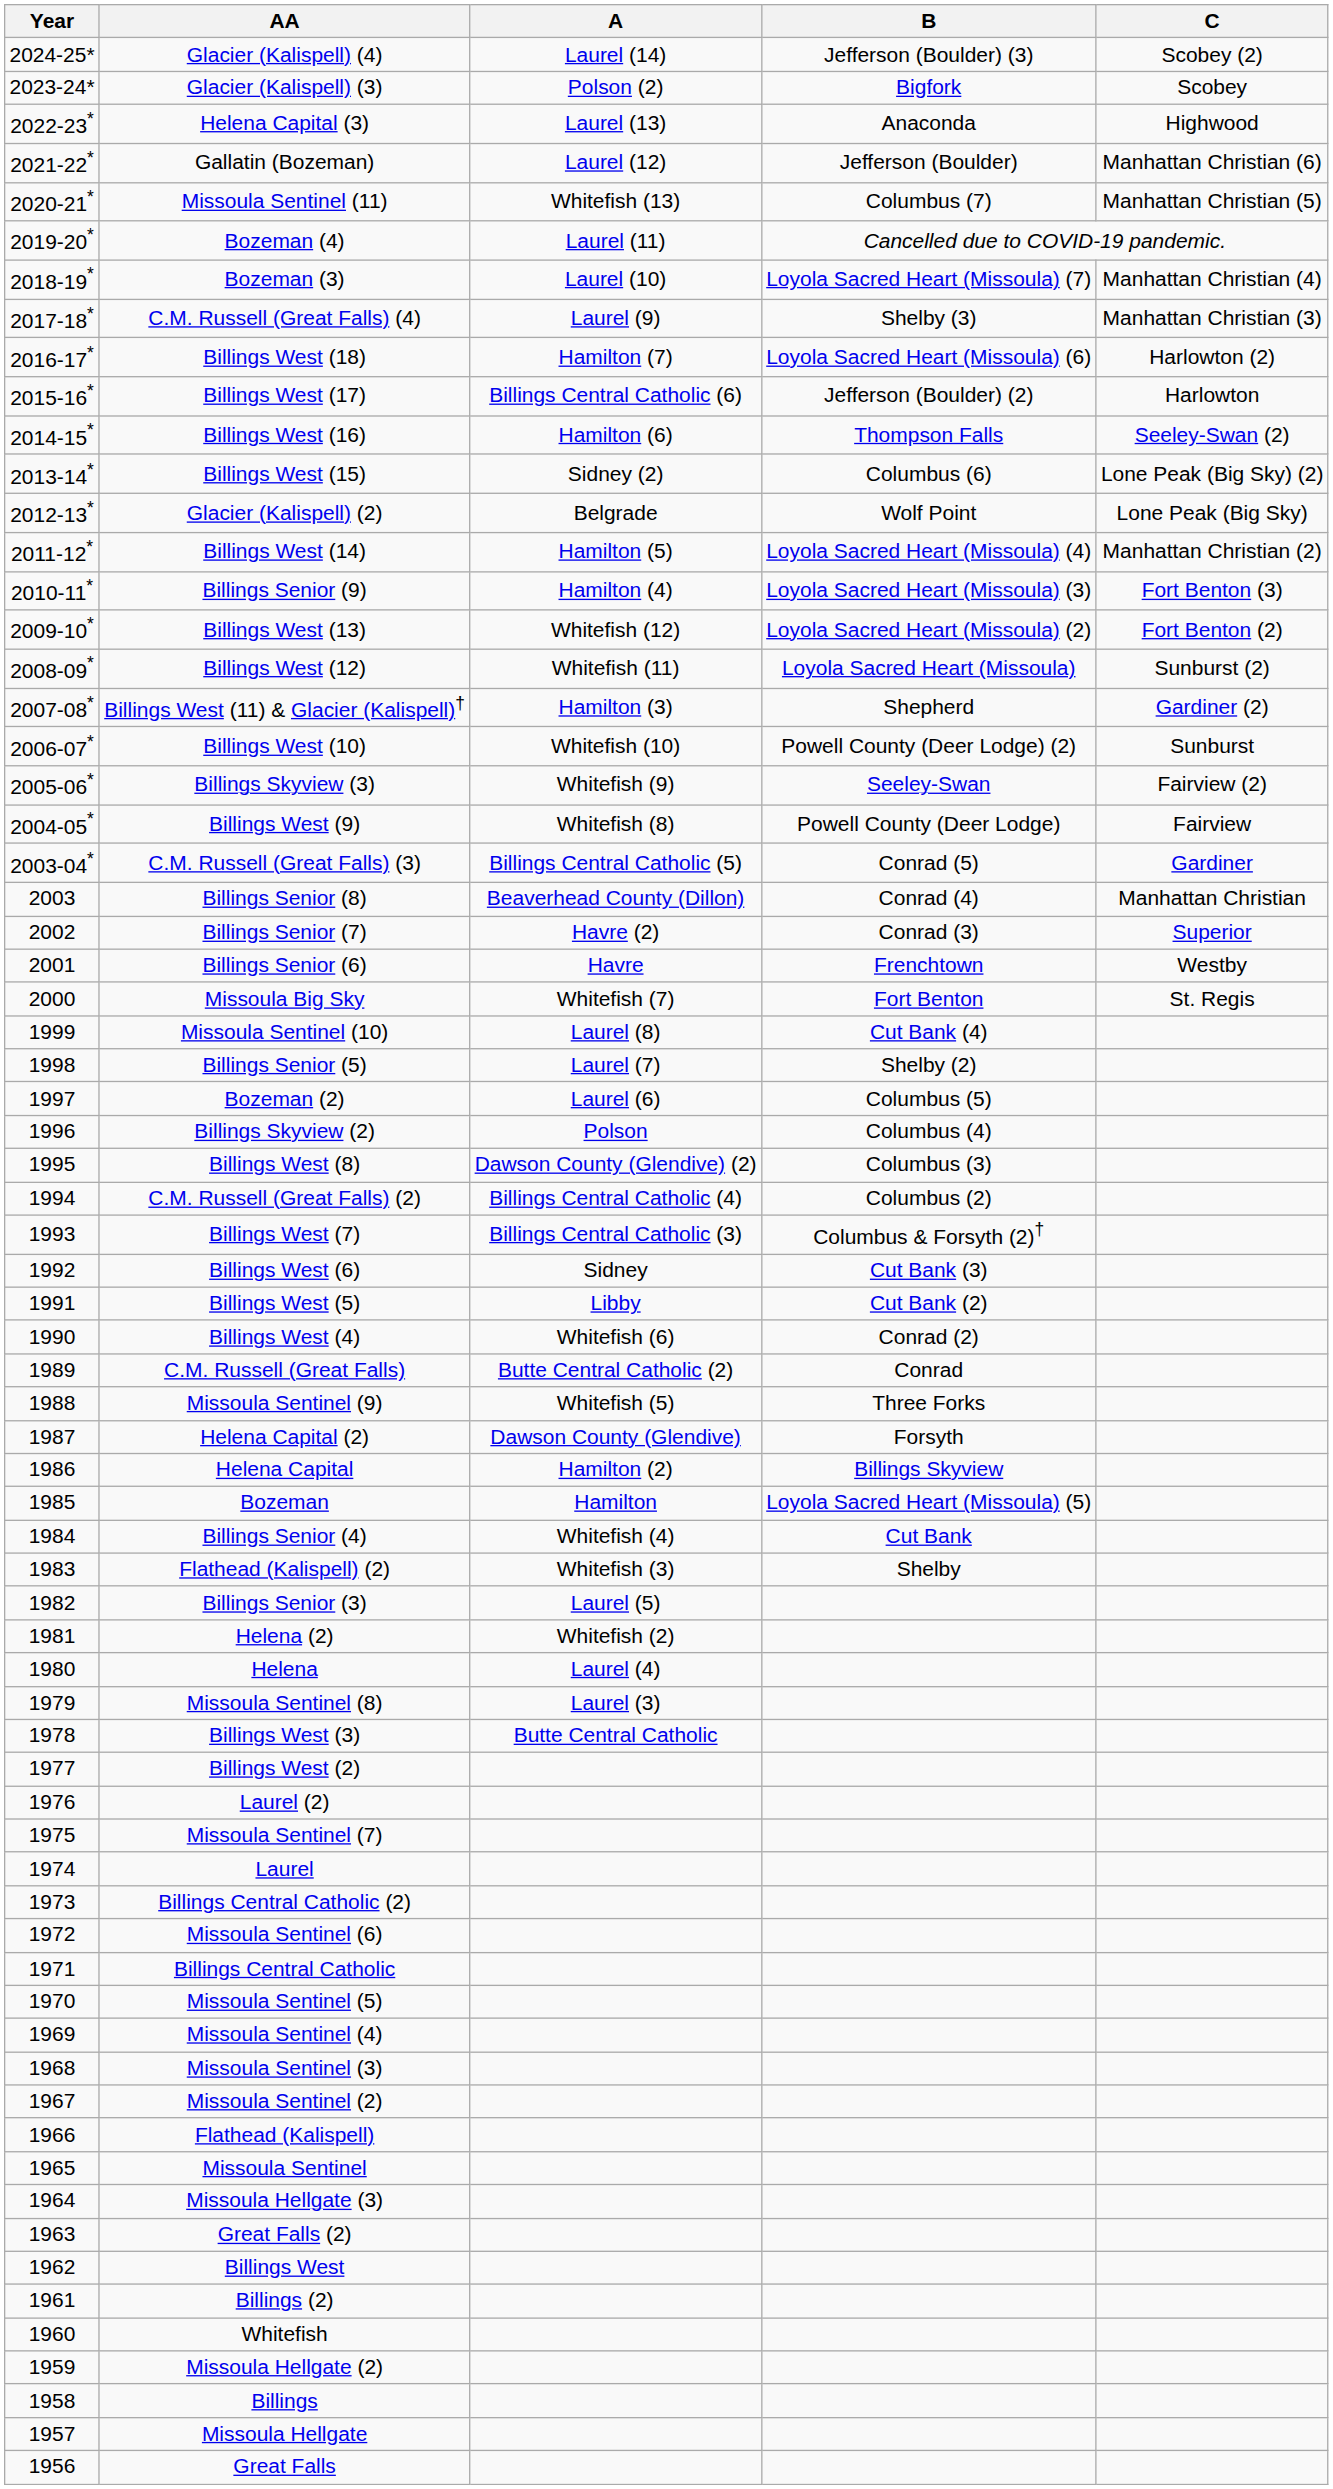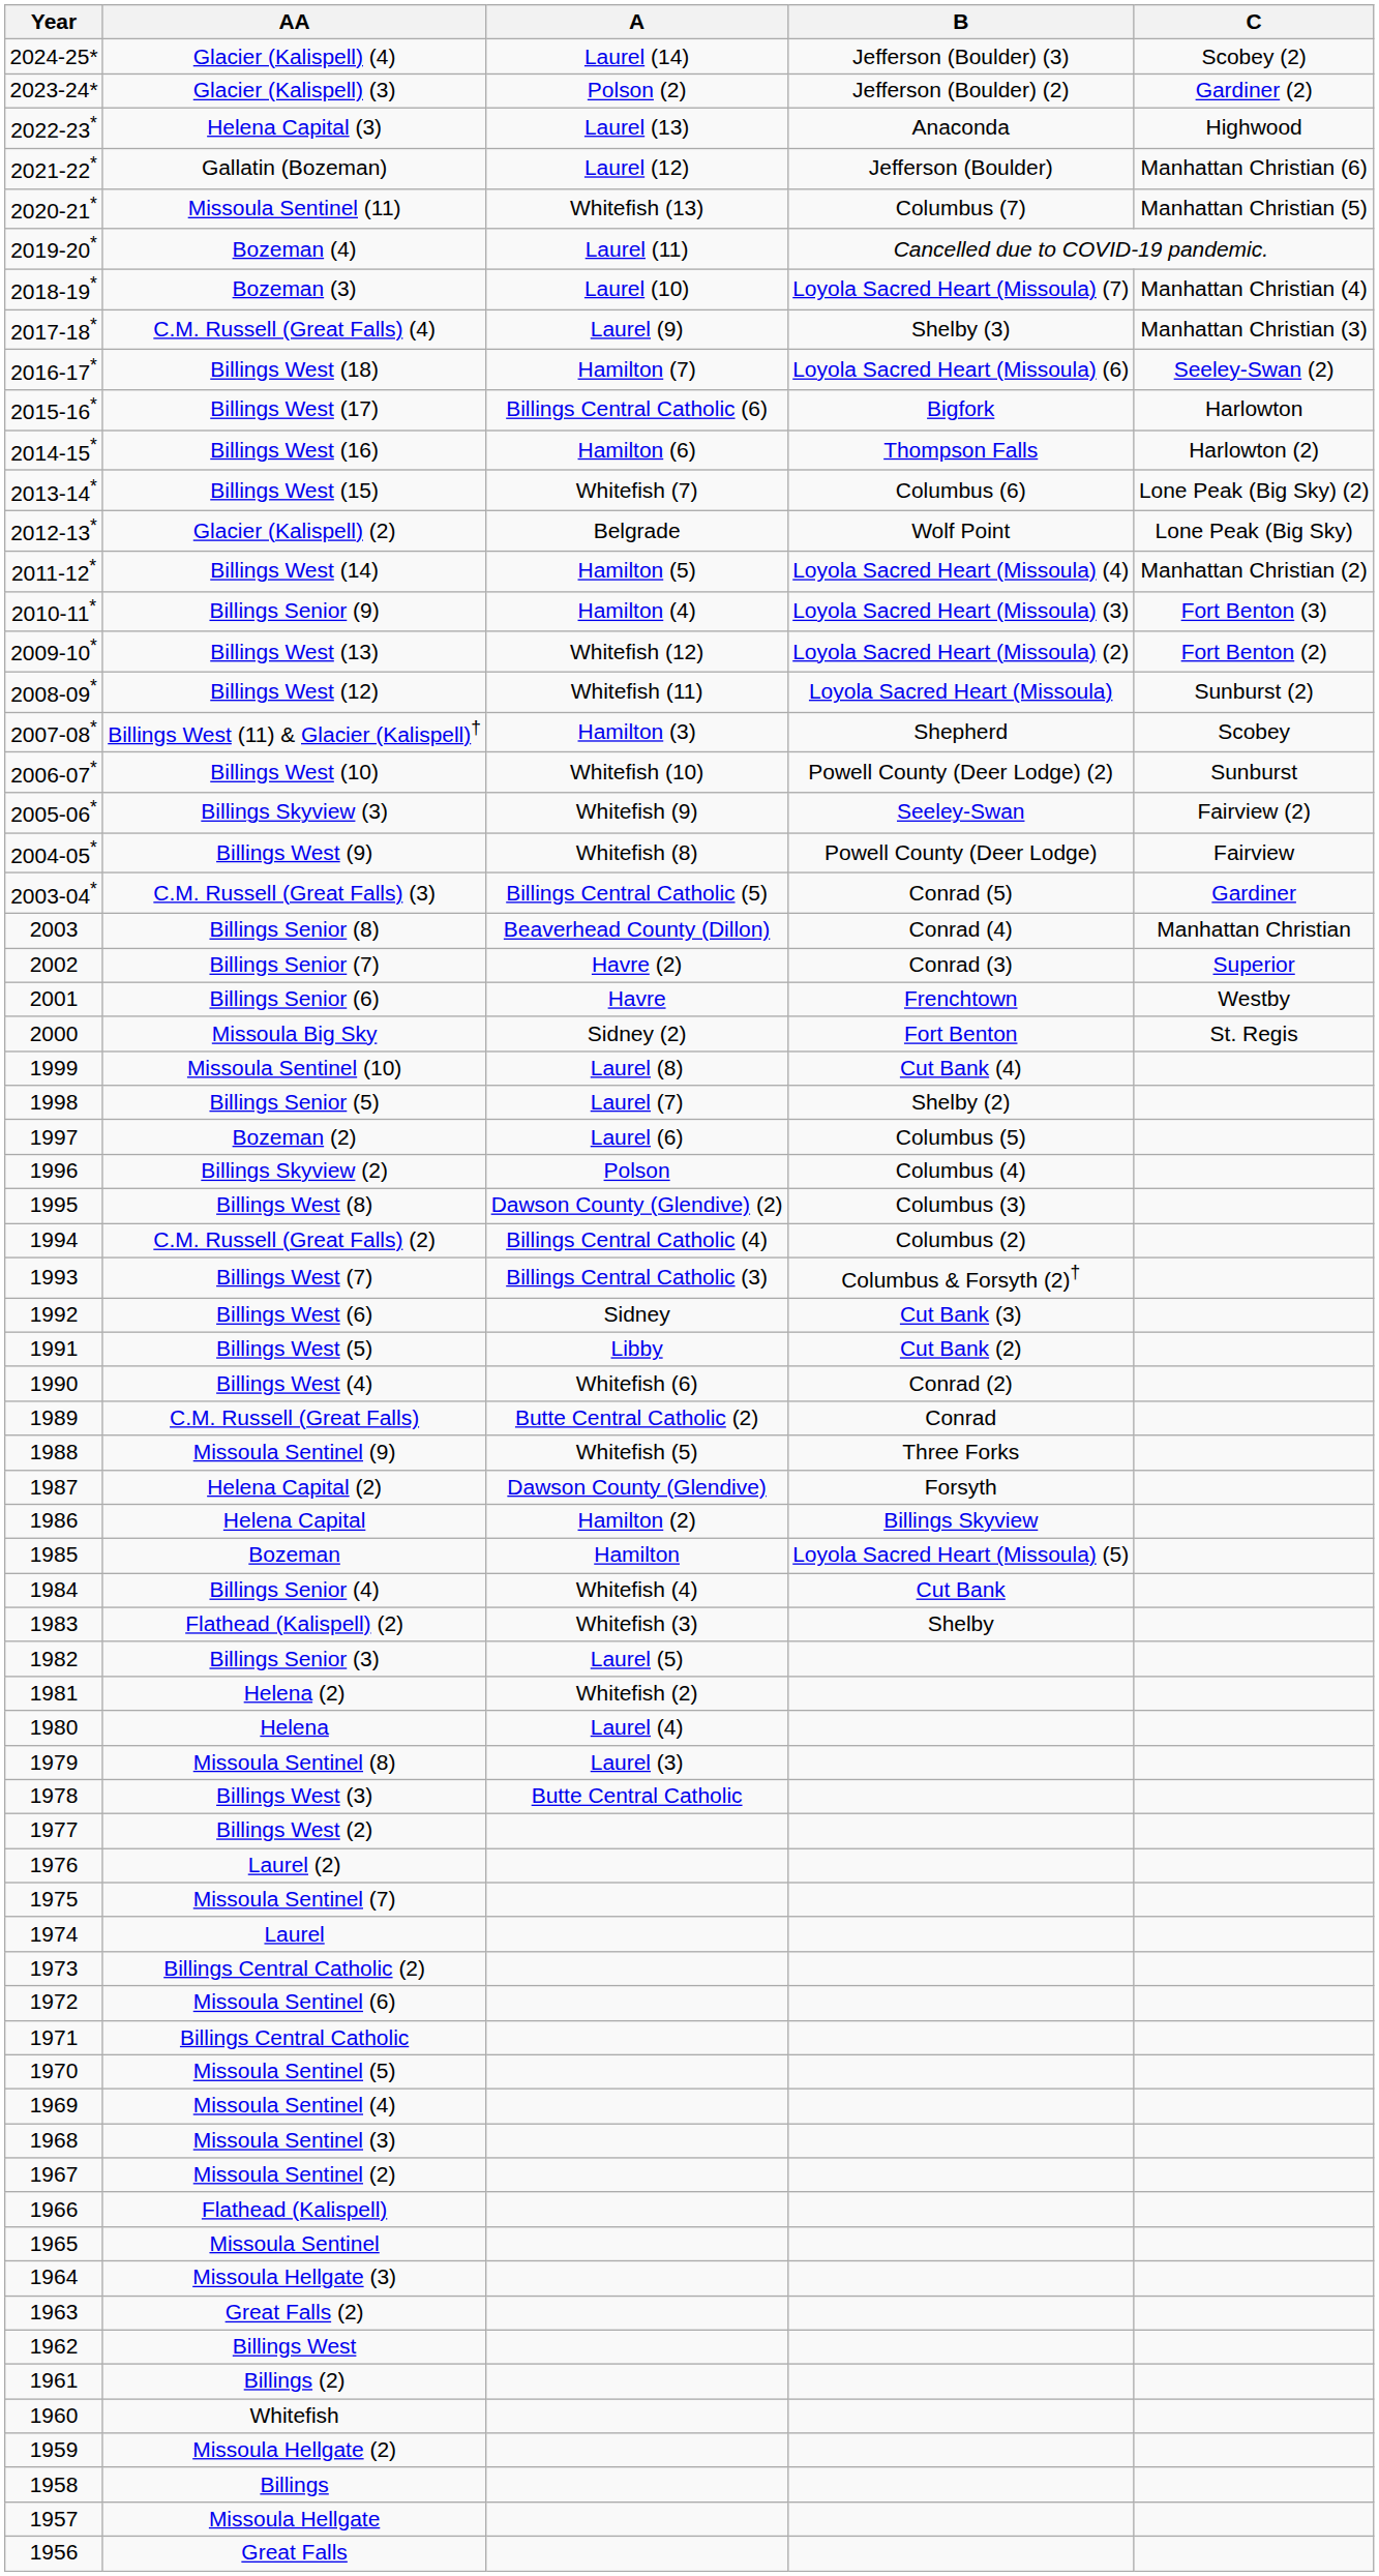Glacier (Kalispell) (3) | B: Bigfork -> Jefferson (Boulder) (2)
Glacier (Kalispell) (3) | C: Scobey -> Gardiner (2)
Billings West (18) | C: Harlowton (2) -> Seeley-Swan (2)
Billings West (17) | B: Jefferson (Boulder) (2) -> Bigfork
Billings West (16) | C: Seeley-Swan (2) -> Harlowton (2)
Billings West (15) | A: Sidney (2) -> Whitefish (7)
Billings West (11) & Glacier (Kalispell)† | C: Gardiner (2) -> Scobey
Missoula Big Sky | A: Whitefish (7) -> Sidney (2)
